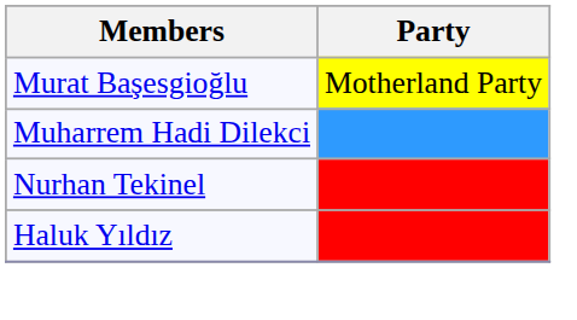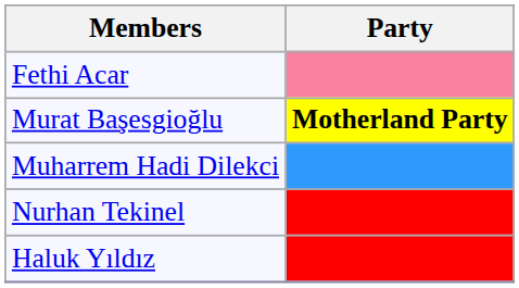+ row: Fethi Acar
Murat Başesgioğlu | Party: normal -> bold
